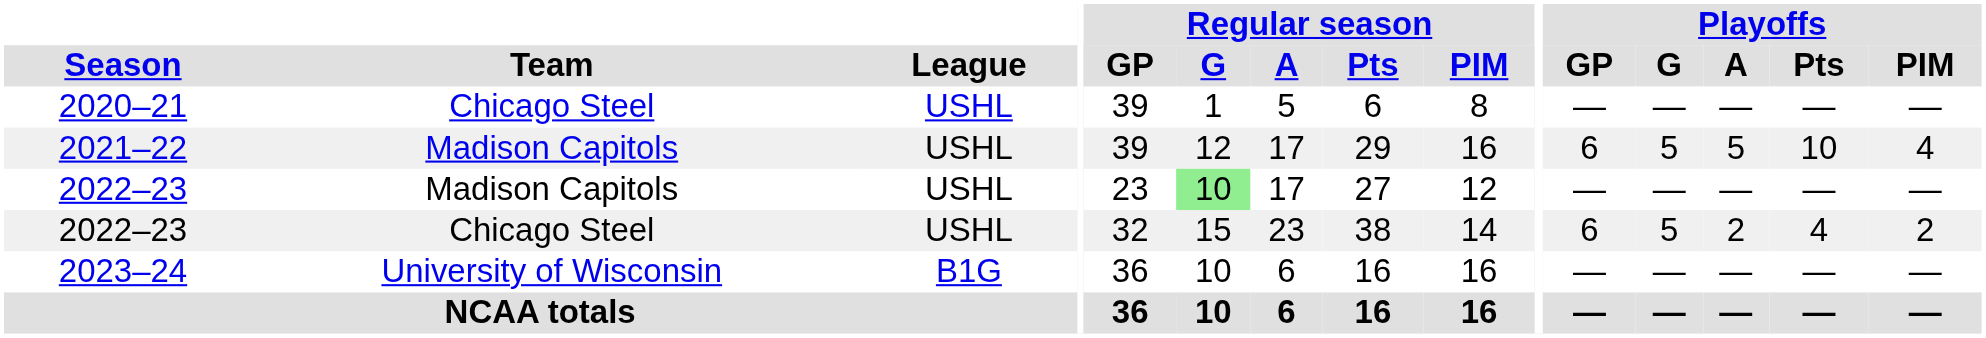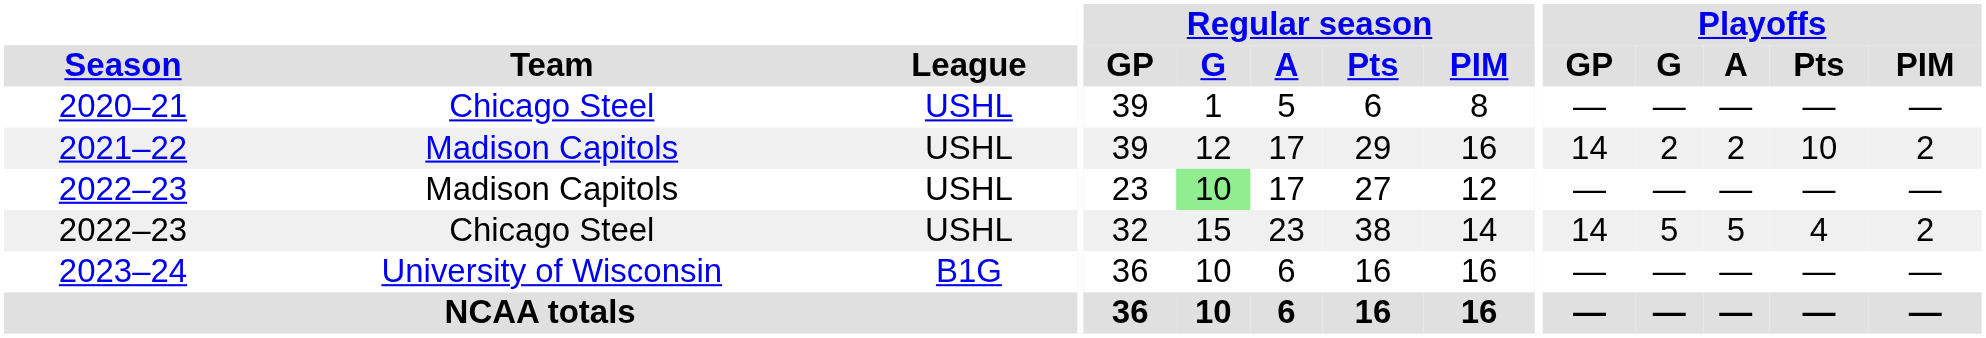2021–22 | Playoffs / GP: 6 -> 14
2021–22 | Playoffs / G: 5 -> 2
2021–22 | Playoffs / A: 5 -> 2
2021–22 | Playoffs / PIM: 4 -> 2
2022–23 / Chicago Steel | Playoffs / GP: 6 -> 14
2022–23 / Chicago Steel | Playoffs / A: 2 -> 5
